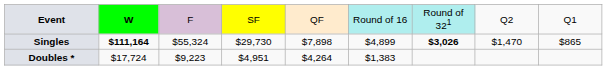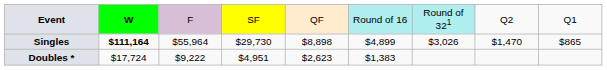Singles | column 3: $55,324 -> $55,964
Singles | column 5: $7,898 -> $8,898
Singles | column 7: bold -> normal
Doubles * | column 3: $9,223 -> $9,222
Doubles * | column 5: $4,264 -> $2,623
